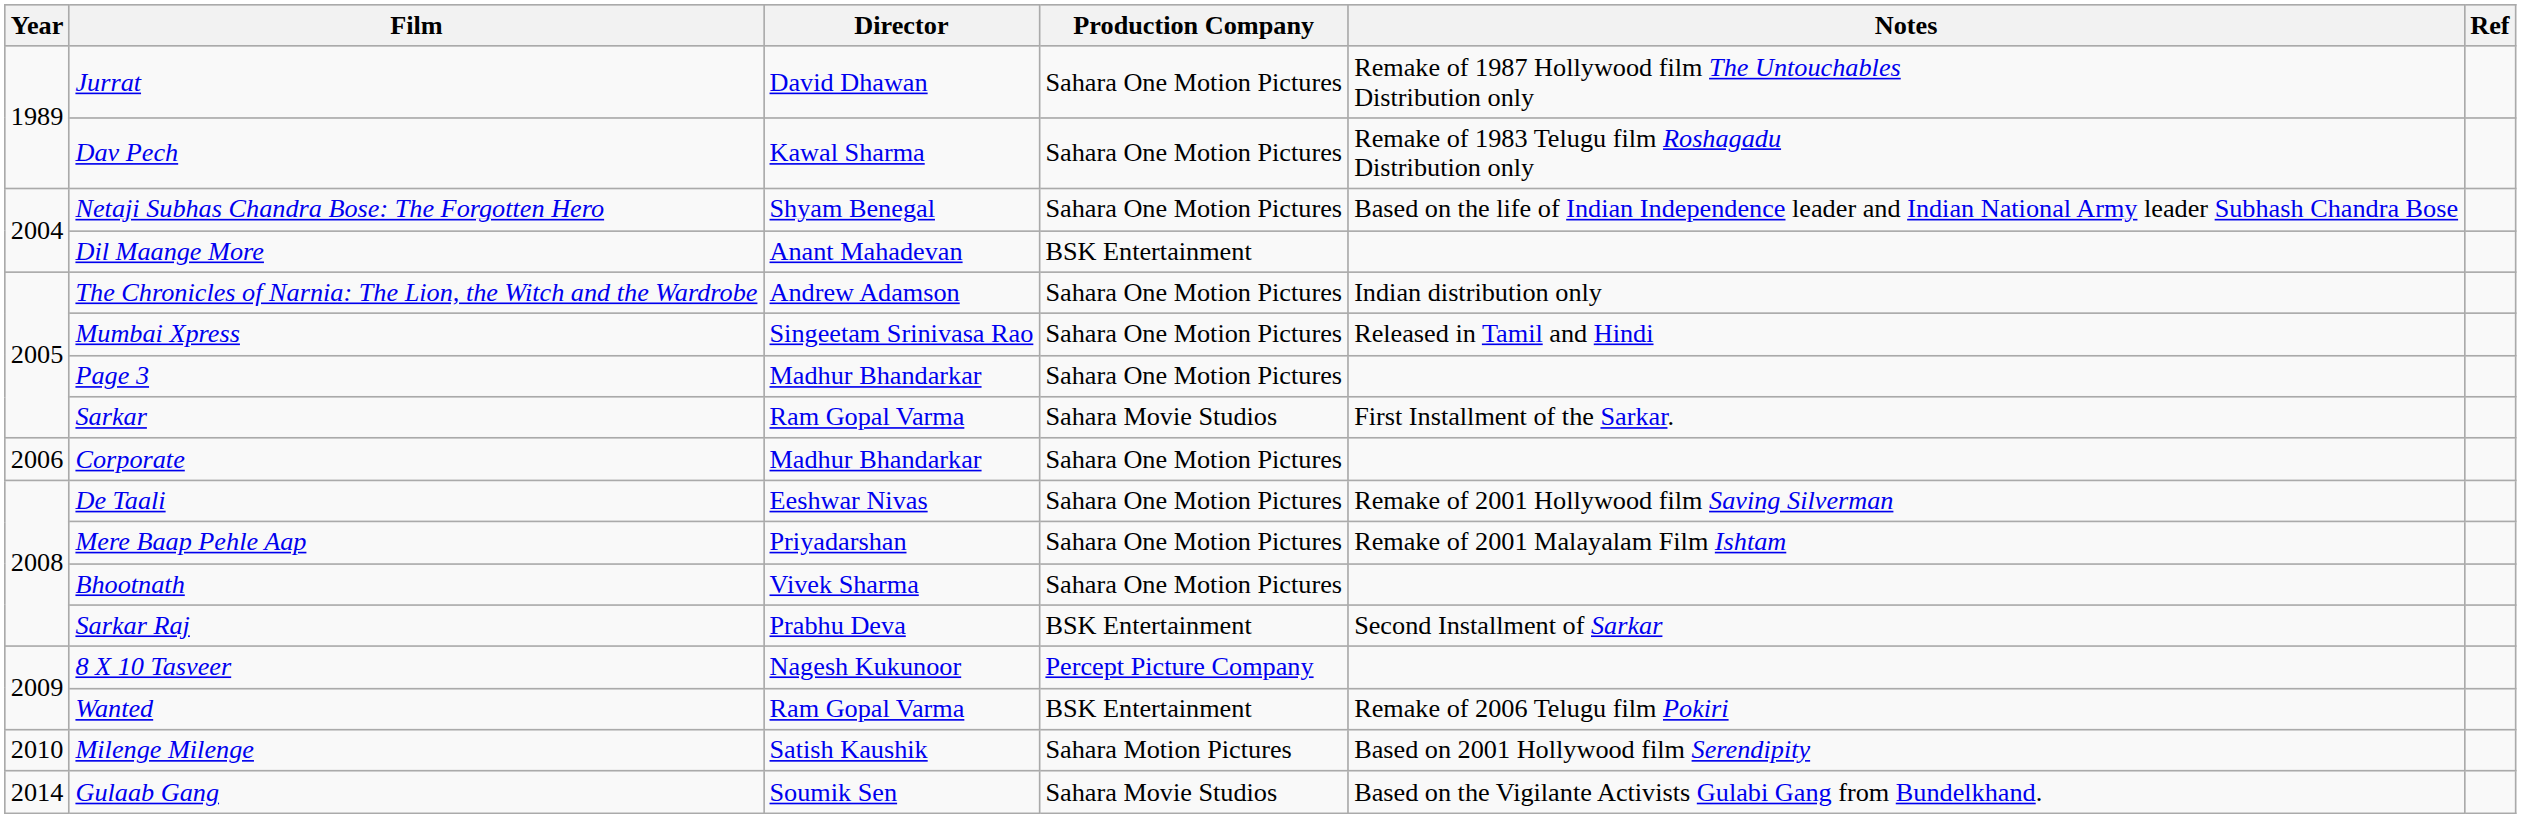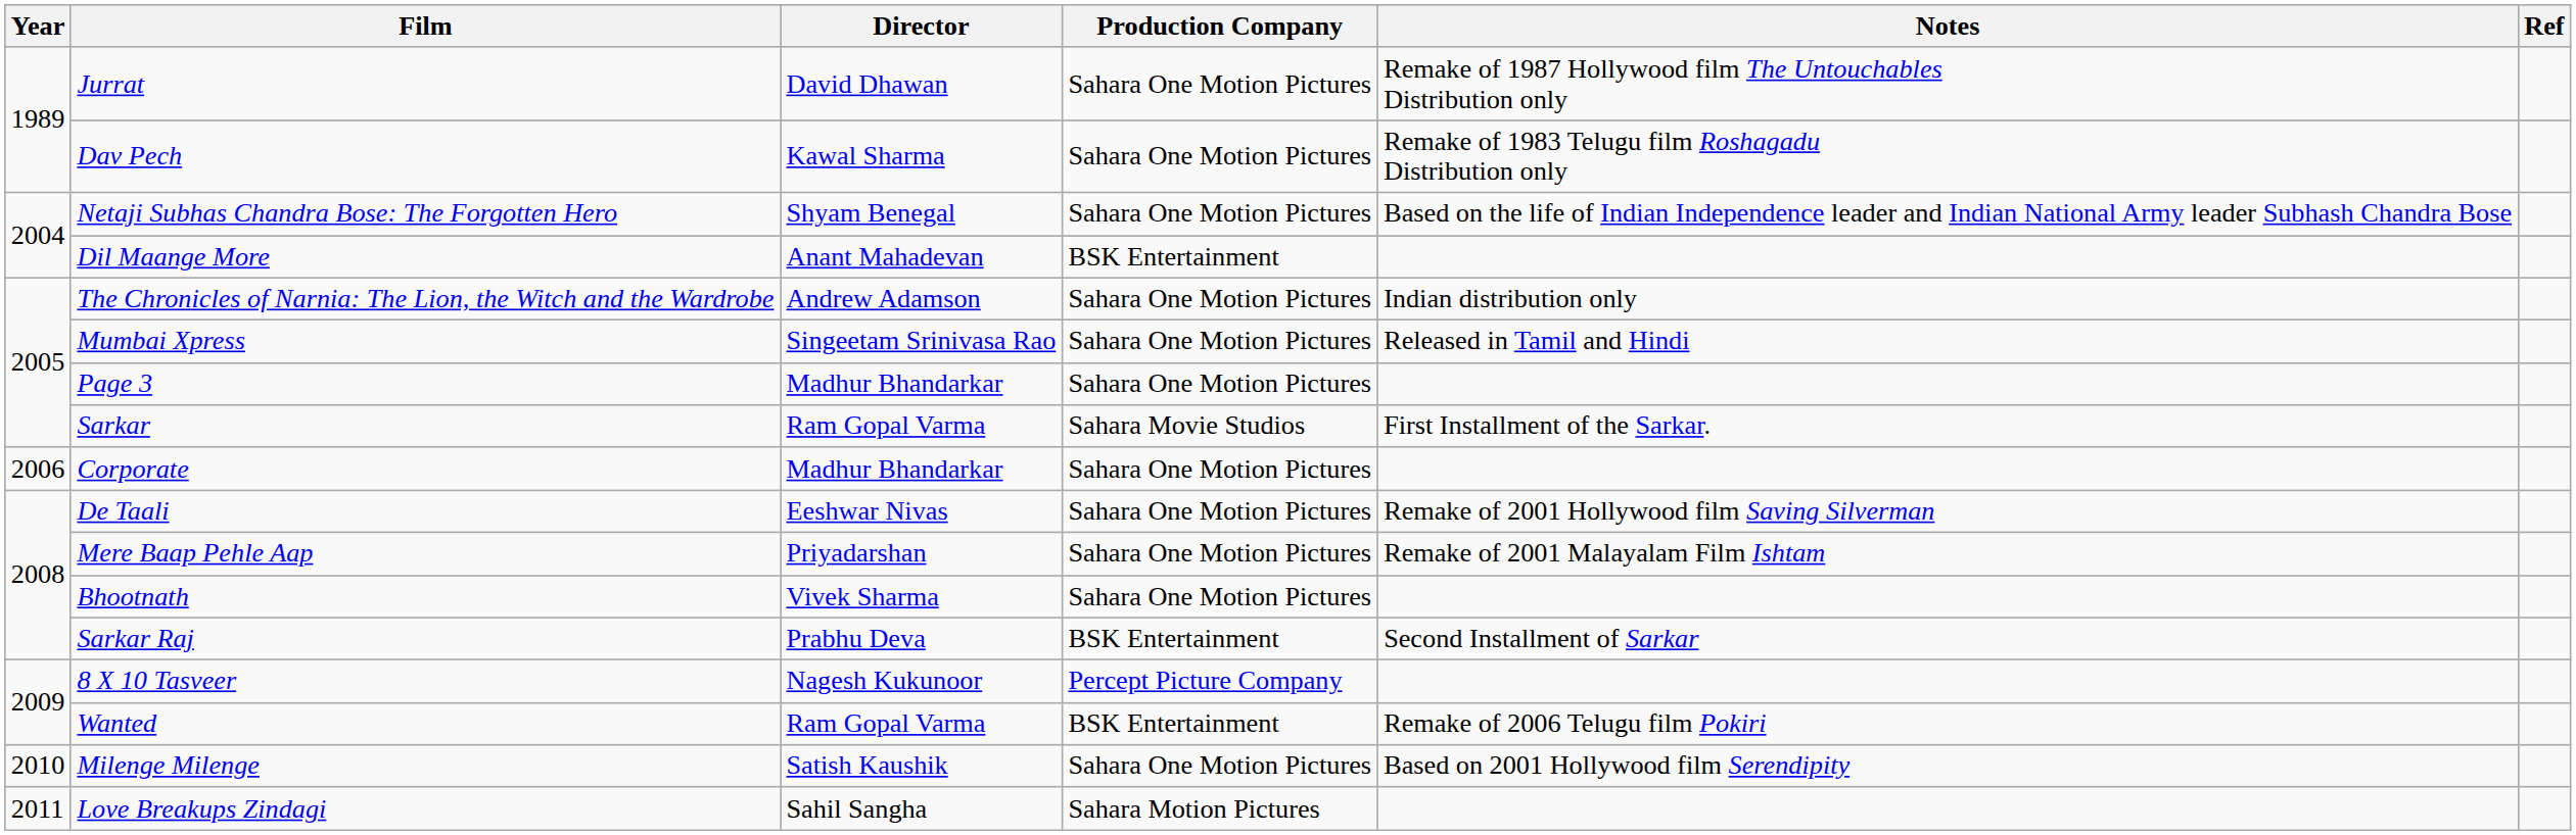Milenge Milenge | Production Company: Sahara Motion Pictures -> Sahara One Motion Pictures
+ row: 2011 | Love Breakups Zindagi | Sahil Sangha | Sahara Motion Pictures
- row: 2014 | Gulaab Gang | Soumik Sen | Sahara Movie Studios | Based on the Vigilante Activists Gulabi Gang from Bundelkhand.
